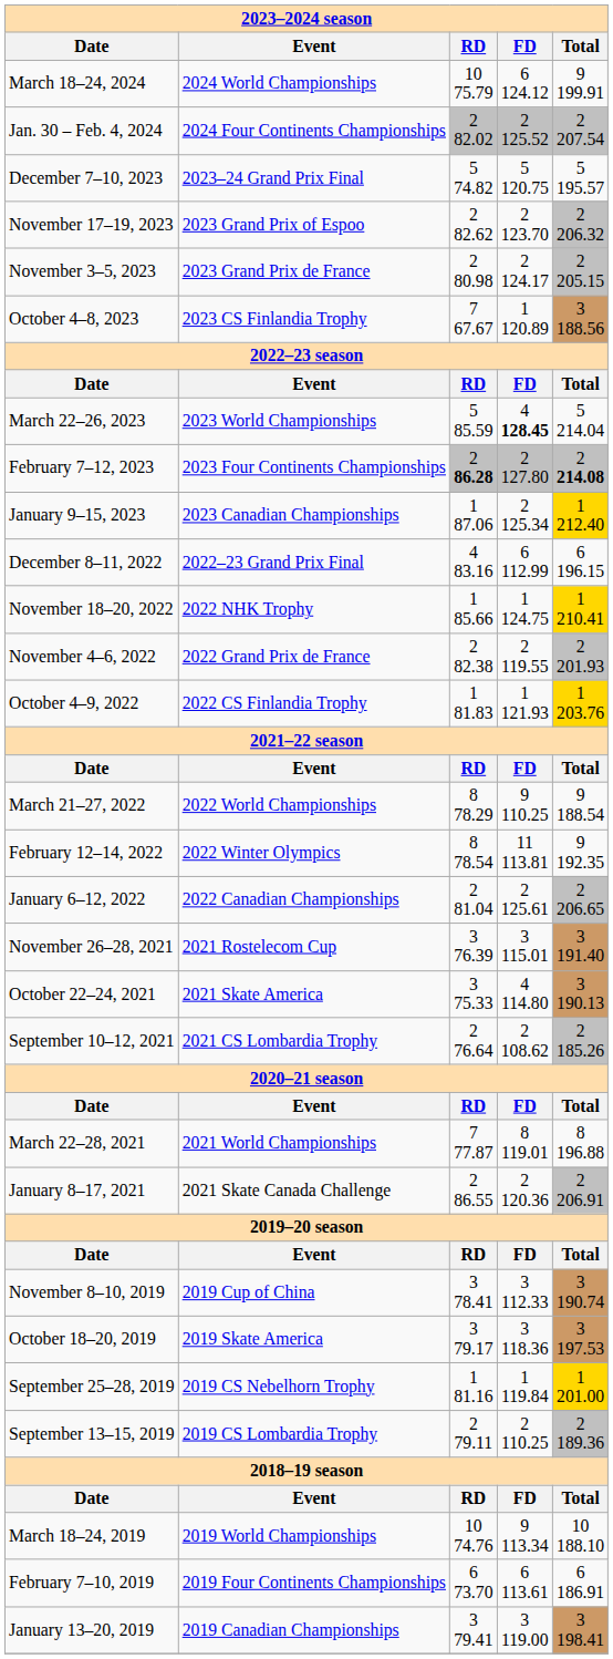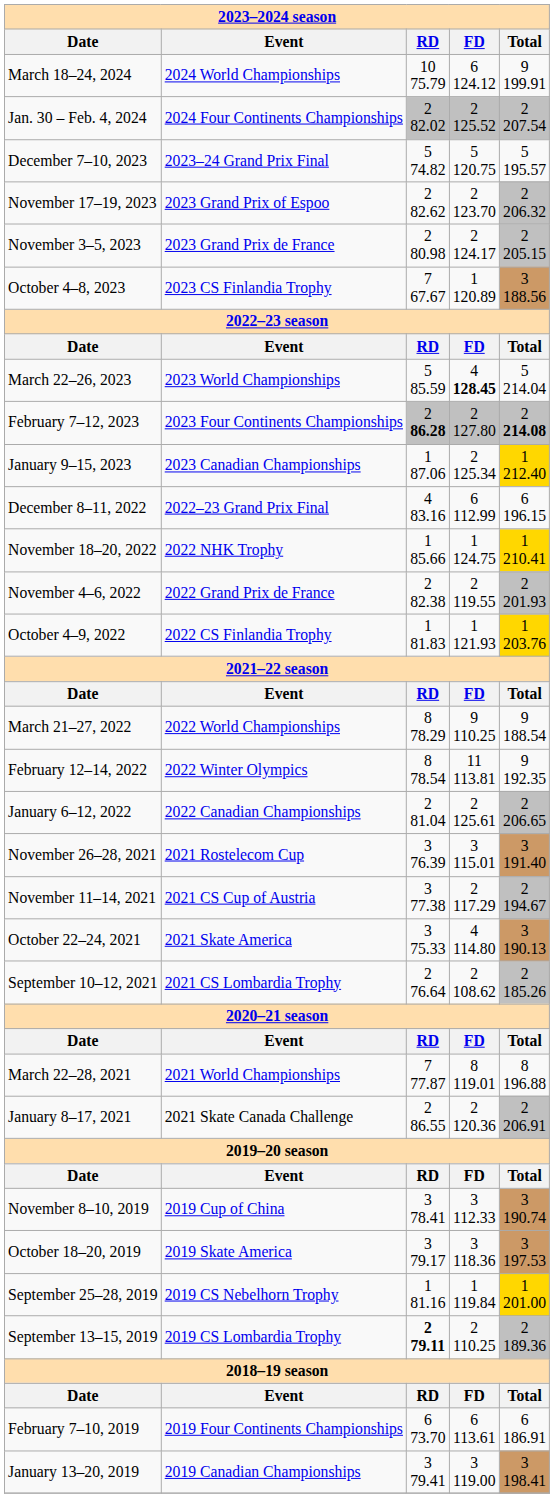+ row: November 11–14, 2021 | 2021 CS Cup of Austria | 3 77.38 | 2 117.29 | 2 194.67
September 13–15, 2019 | column 3: normal -> bold
- row: March 18–24, 2019 | 2019 World Championships | 10 74.76 | 9 113.34 | 10 188.10
